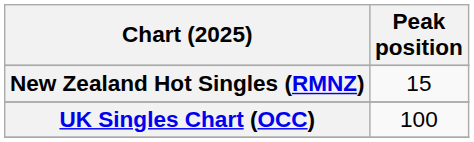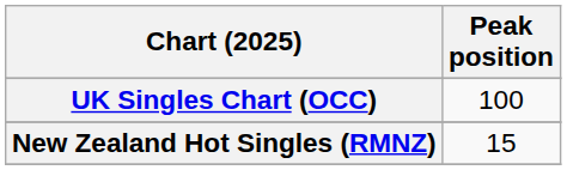rows swapped: New Zealand Hot Singles (RMNZ) <-> UK Singles Chart (OCC)
